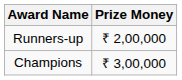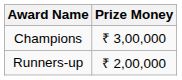rows swapped: Champions <-> Runners-up
